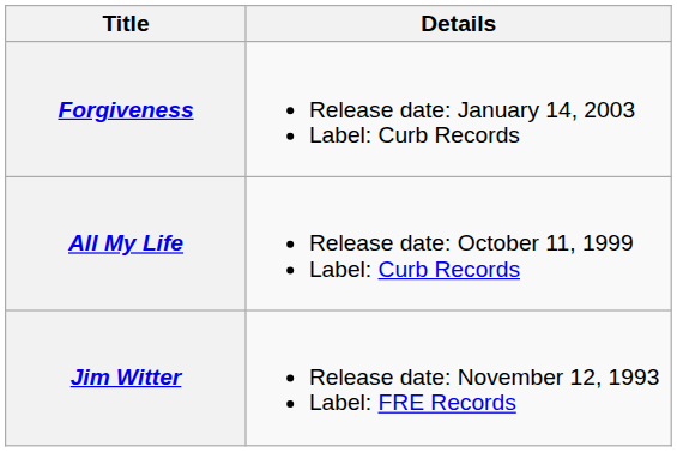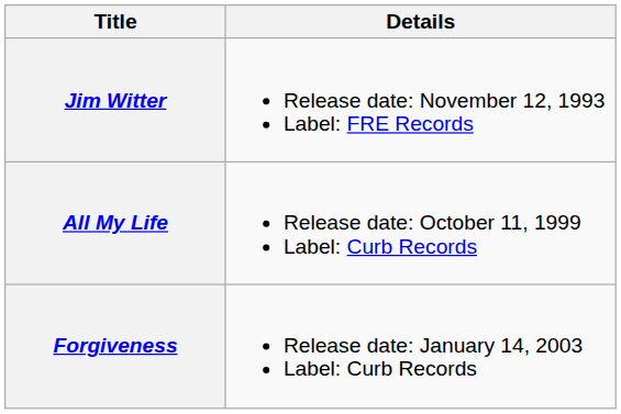rows swapped: Jim Witter <-> Forgiveness
